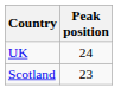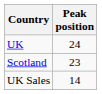+ row: UK Sales | 14
